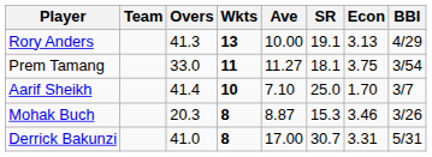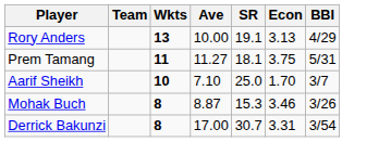- column: Overs | 41.3 | 33.0 | 41.4 | 20.3 | 41.0
Prem Tamang | BBI: 3/54 -> 5/31
Derrick Bakunzi | BBI: 5/31 -> 3/54
